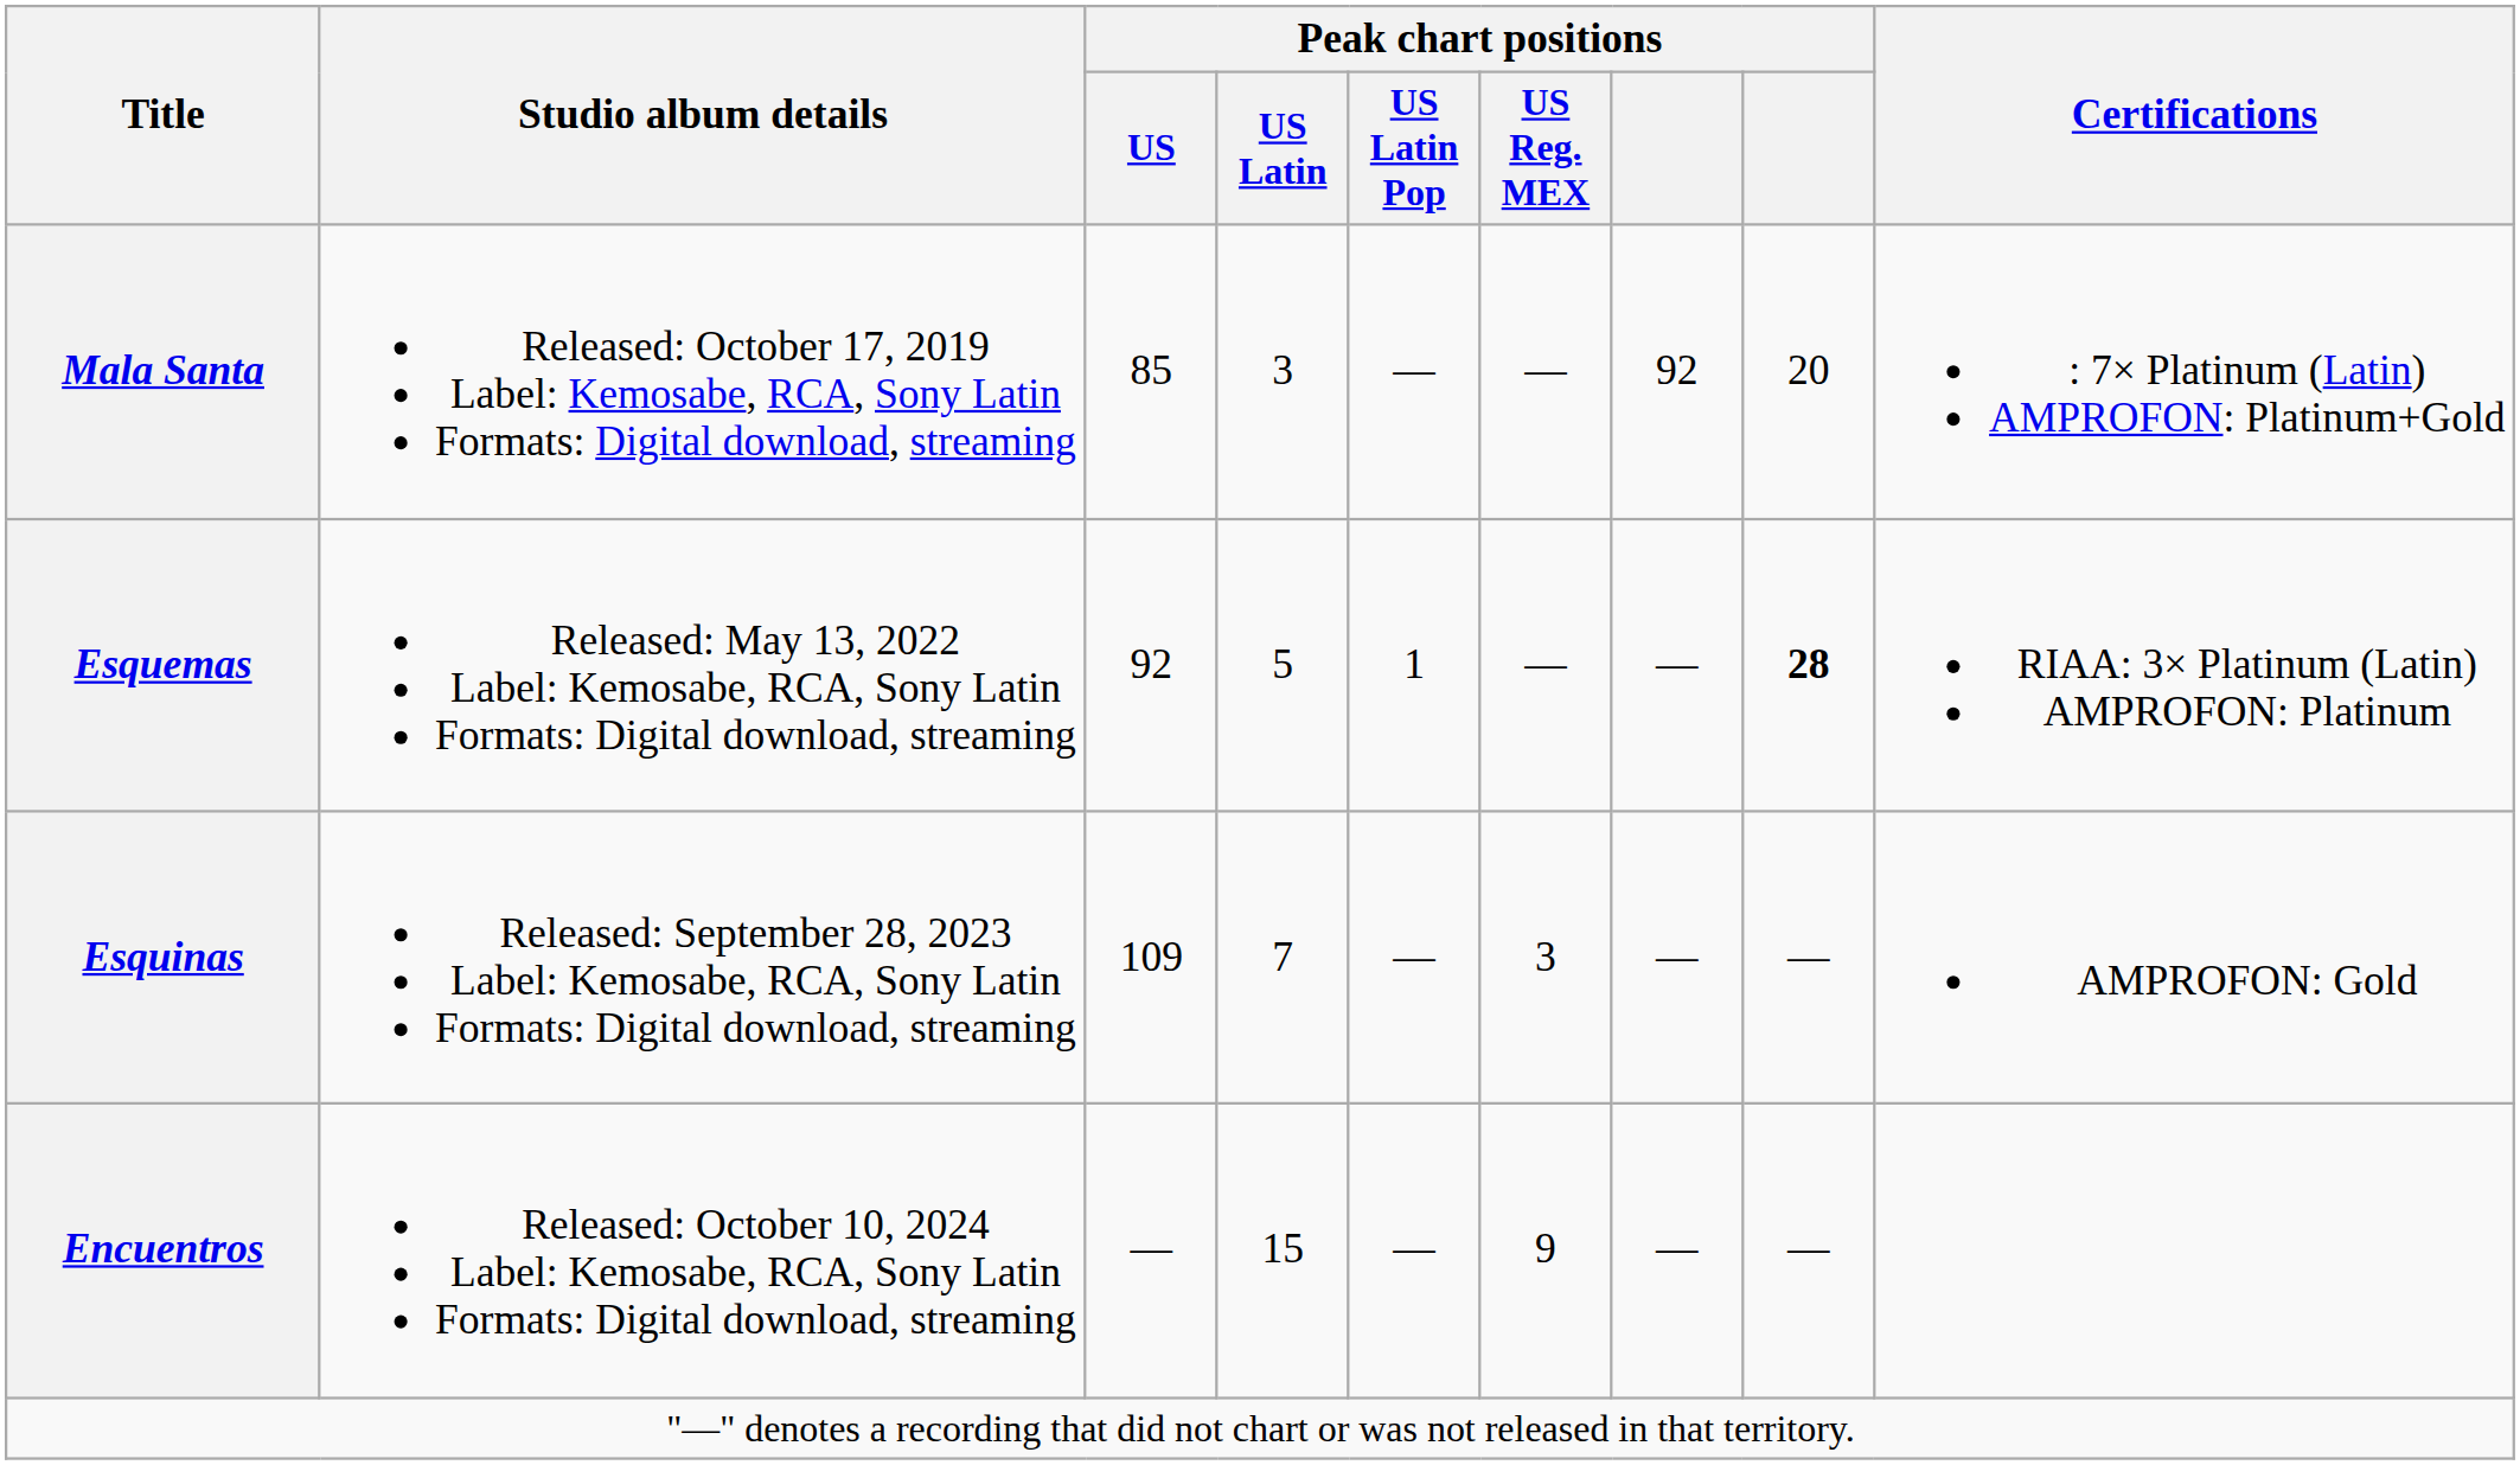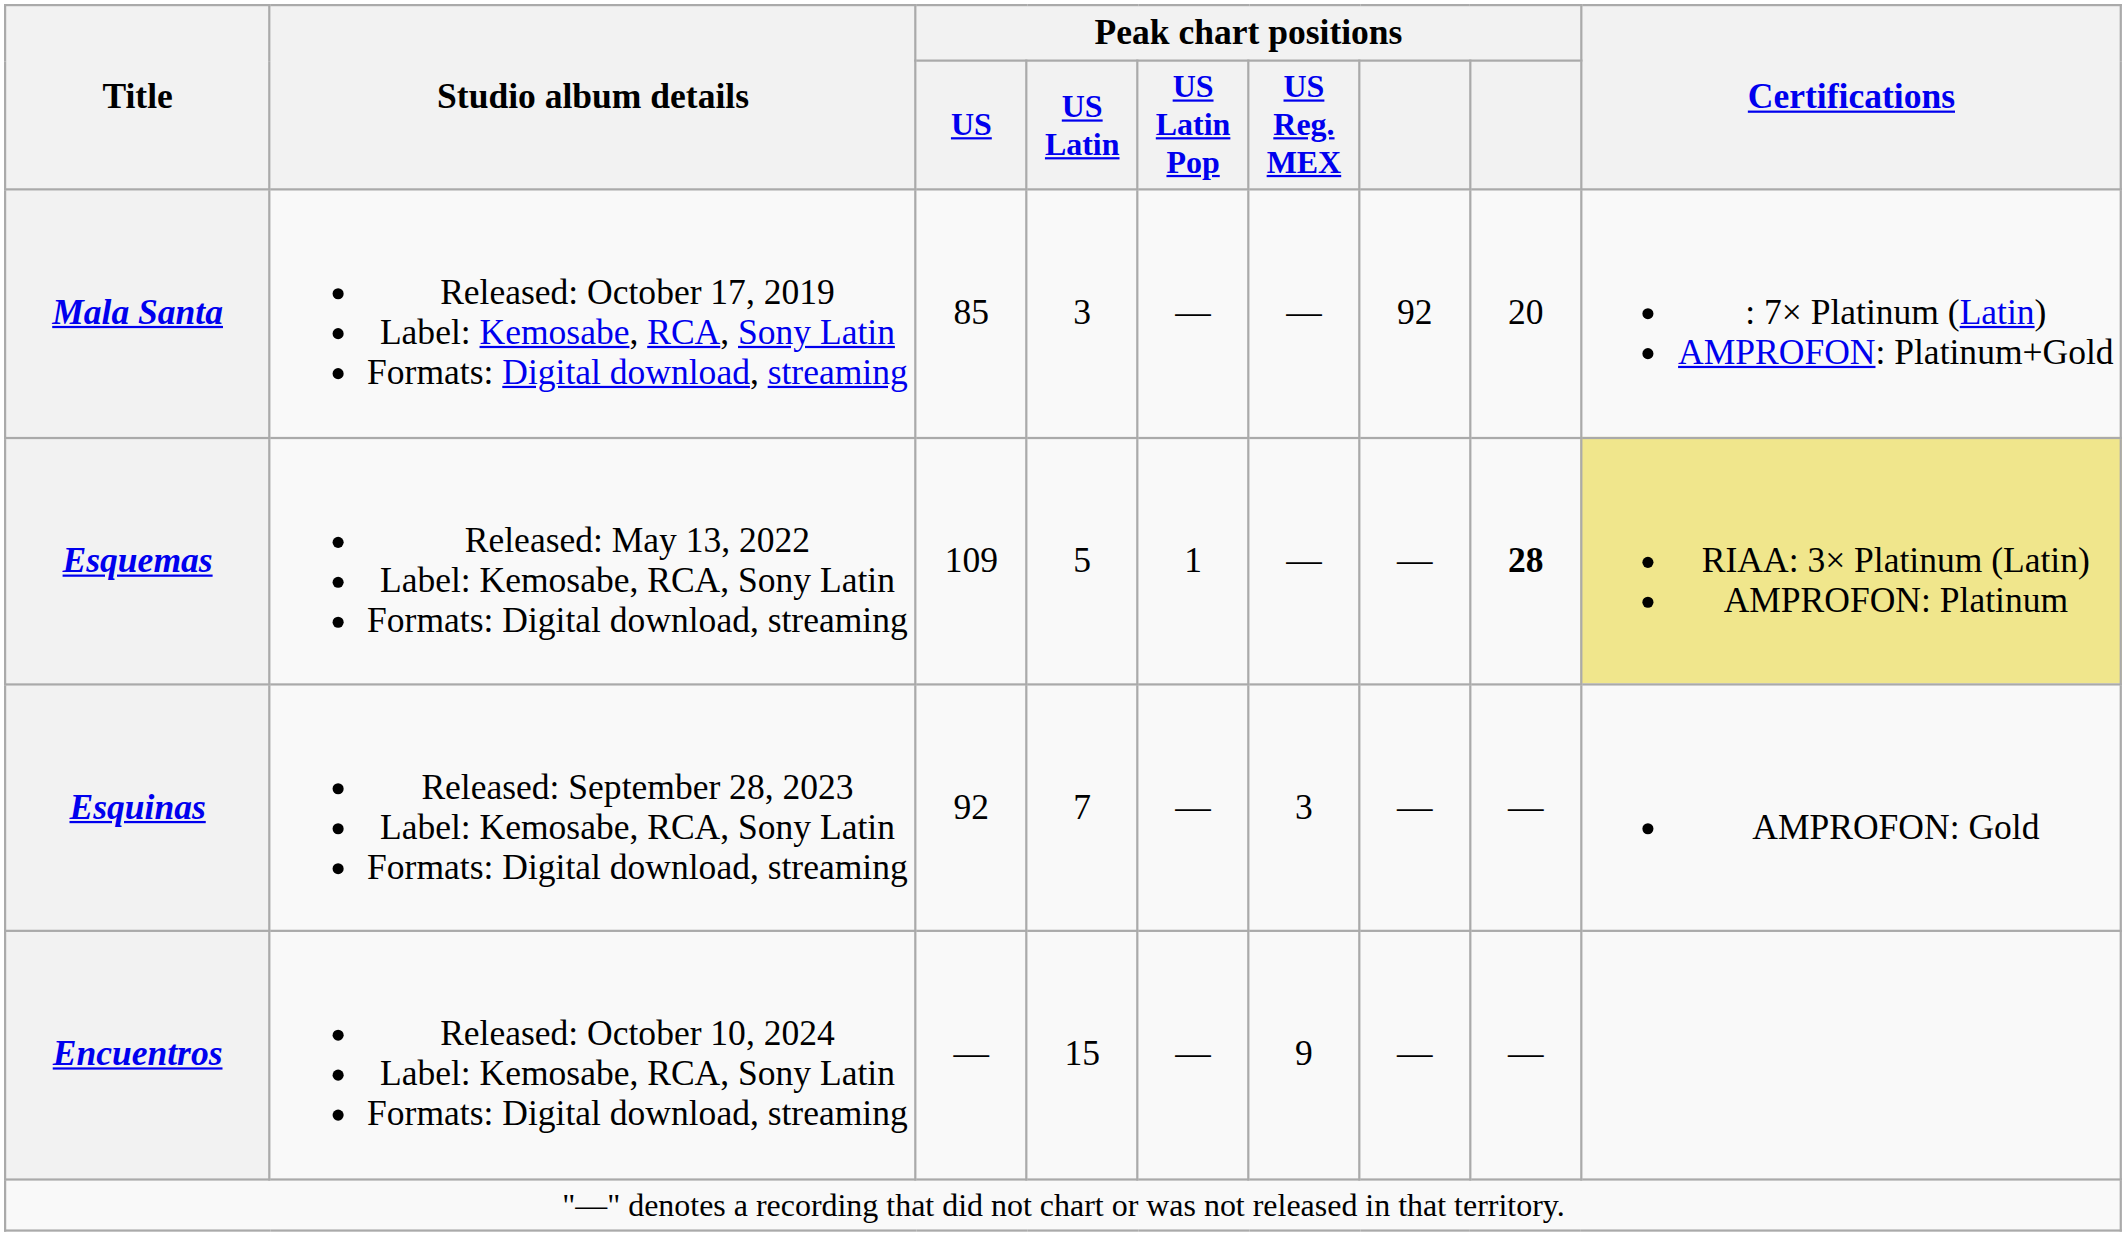Esquemas | Peak chart positions / US: 92 -> 109
Esquemas | Certifications: no background -> khaki background
Esquinas | Peak chart positions / US: 109 -> 92
